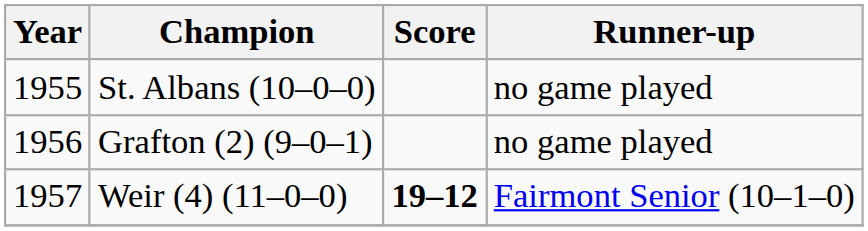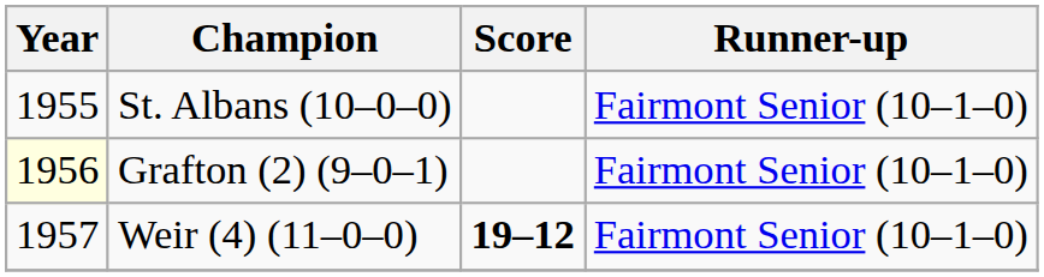St. Albans (10–0–0) | Runner-up: no game played -> Fairmont Senior (10–1–0)
Grafton (2) (9–0–1) | Year: no background -> lightyellow background
Grafton (2) (9–0–1) | Runner-up: no game played -> Fairmont Senior (10–1–0)
